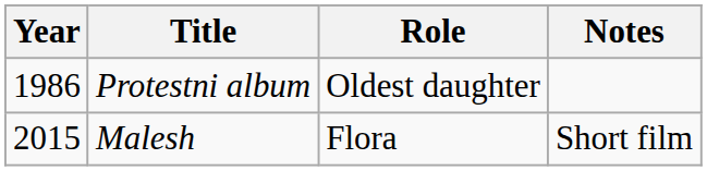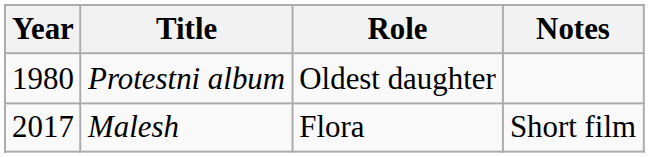Protestni album | Year: 1986 -> 1980
Malesh | Year: 2015 -> 2017
